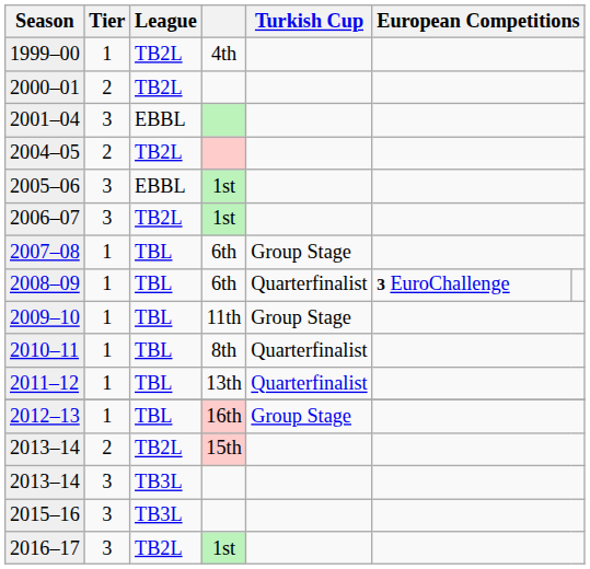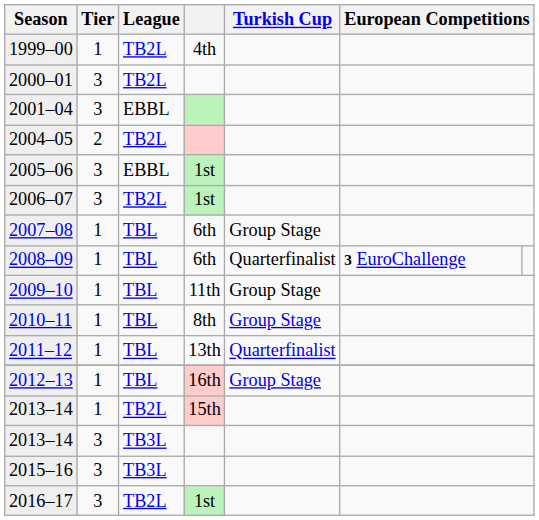2000–01 | Tier: 2 -> 3
2010–11 | Turkish Cup: Quarterfinalist -> Group Stage
2013–14 / 15th | Tier: 2 -> 1
